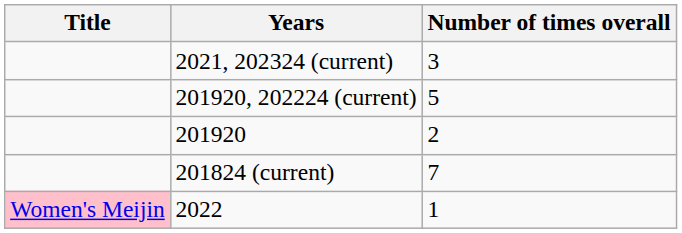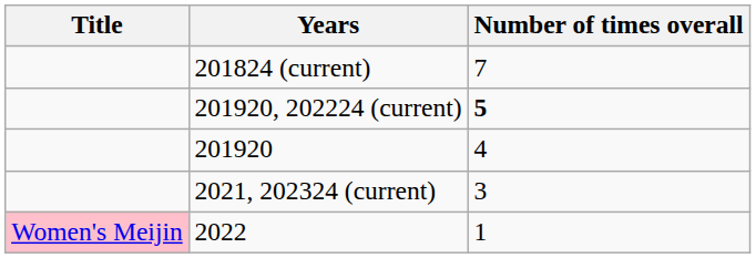rows swapped: 201824 (current) <-> 2021, 202324 (current)
201920, 202224 (current) | Number of times overall: normal -> bold
201920 | Number of times overall: 2 -> 4
